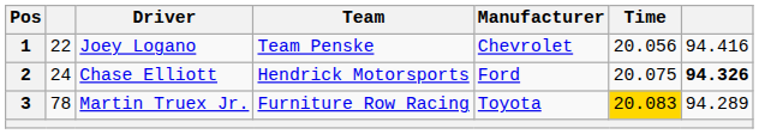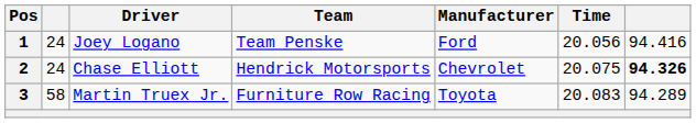1 | column 2: 22 -> 24
1 | Manufacturer: Chevrolet -> Ford
2 | Manufacturer: Ford -> Chevrolet
3 | column 2: 78 -> 58
3 | Time: gold background -> no background
